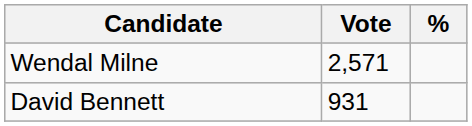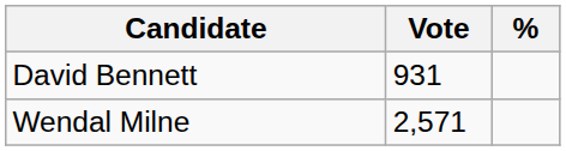rows swapped: Wendal Milne <-> David Bennett
